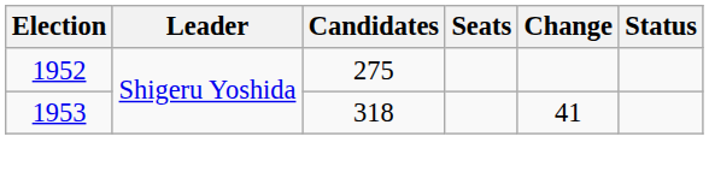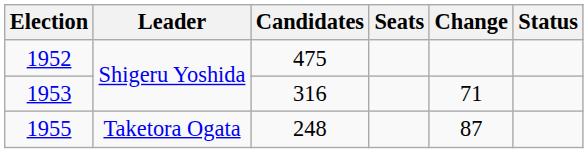1952 | Candidates: 275 -> 475
1953 | Candidates: 318 -> 316
1953 | Change: 41 -> 71
+ row: 1955 | Taketora Ogata | 248 | 87
